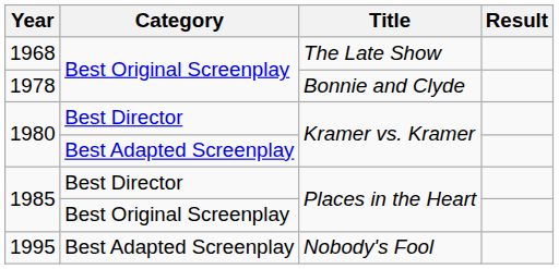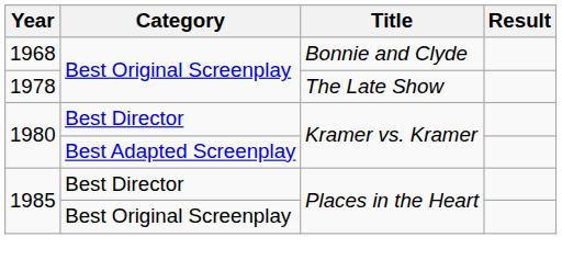1968 | Title: The Late Show -> Bonnie and Clyde
1978 | Title: Bonnie and Clyde -> The Late Show
- row: 1995 | Best Adapted Screenplay | Nobody's Fool
